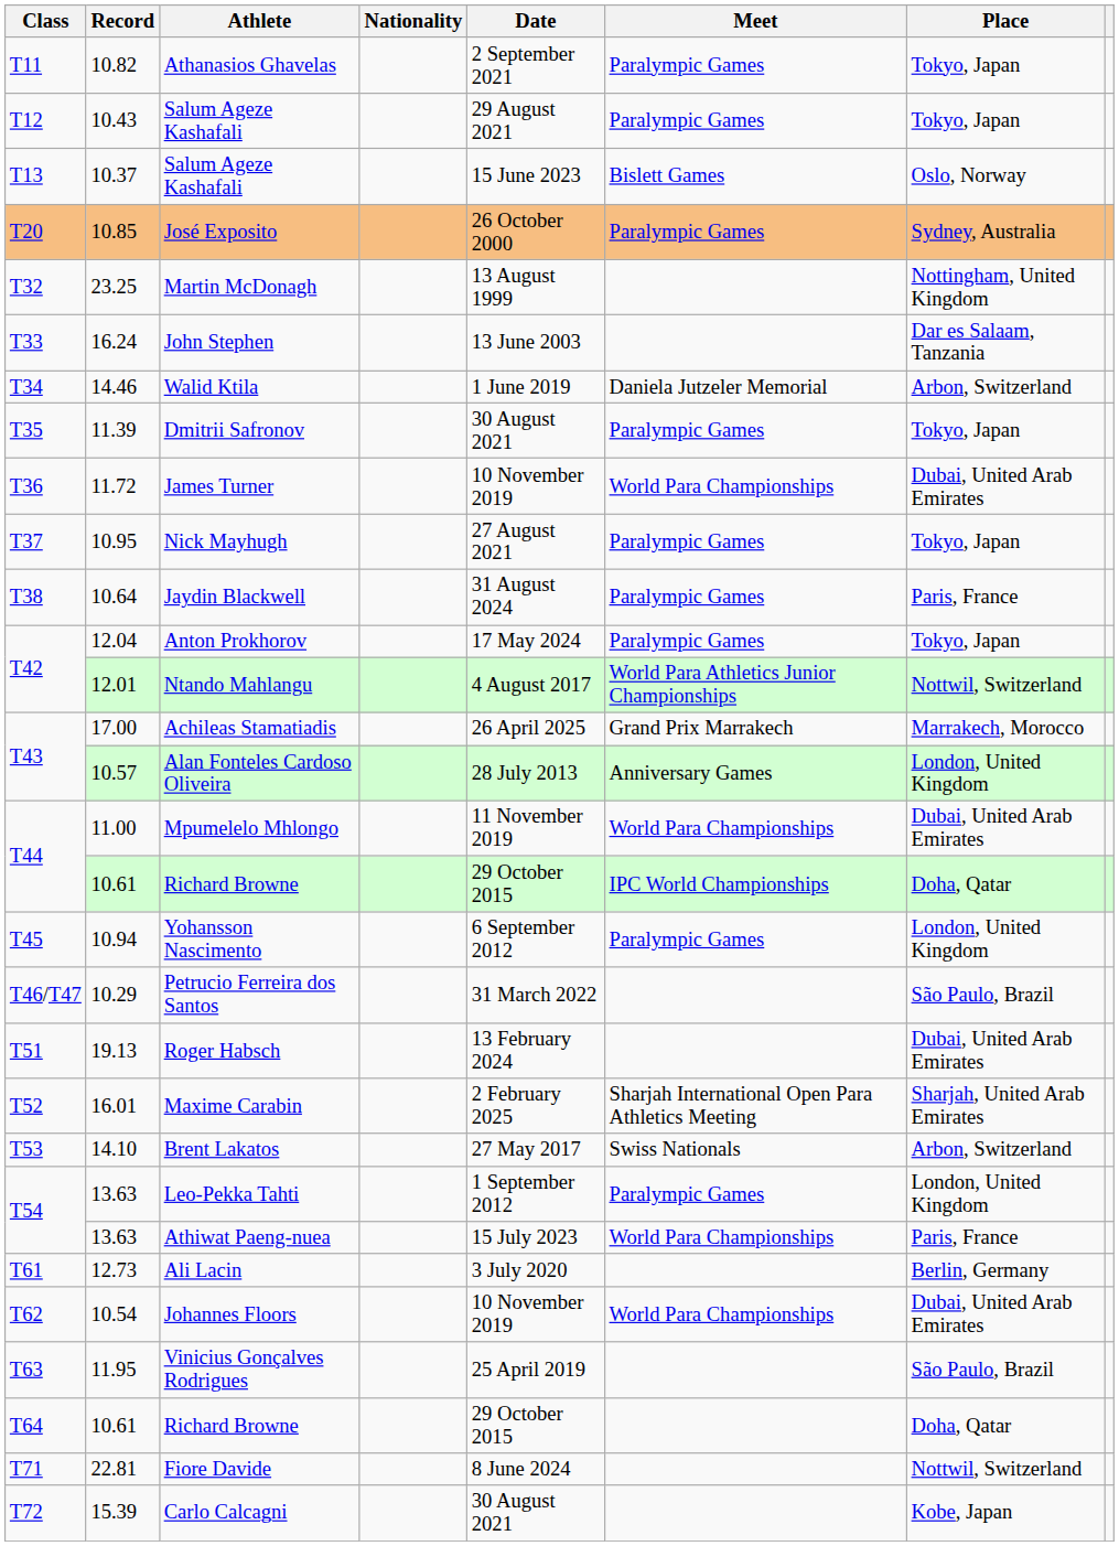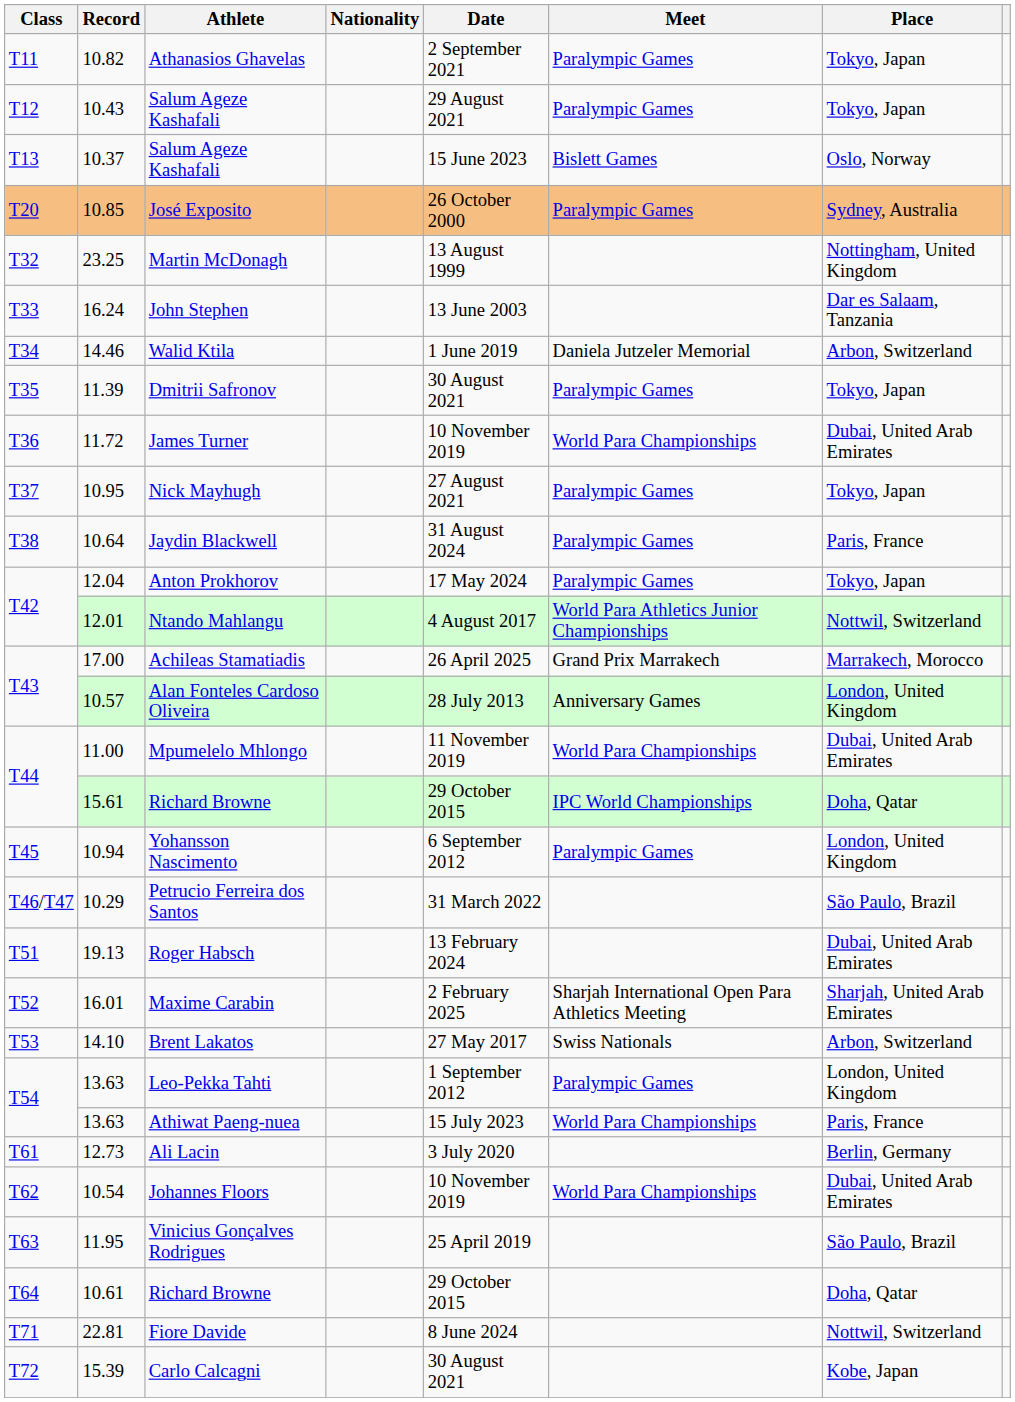T44 / Richard Browne | Record: 10.61 -> 15.61
